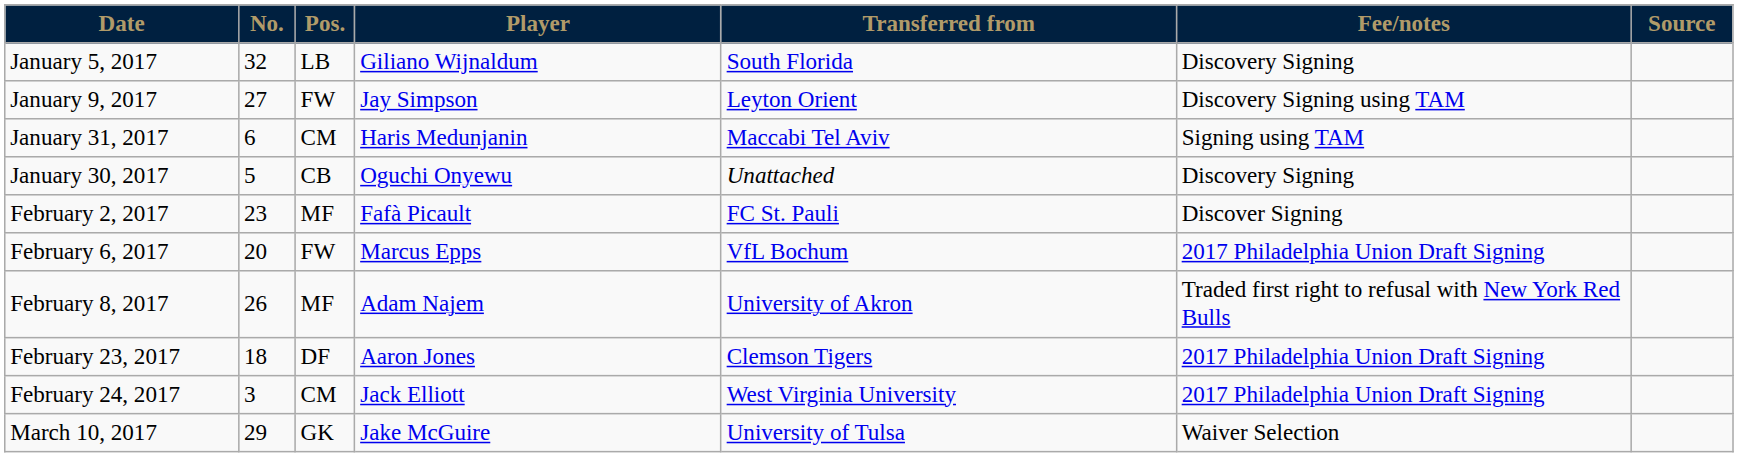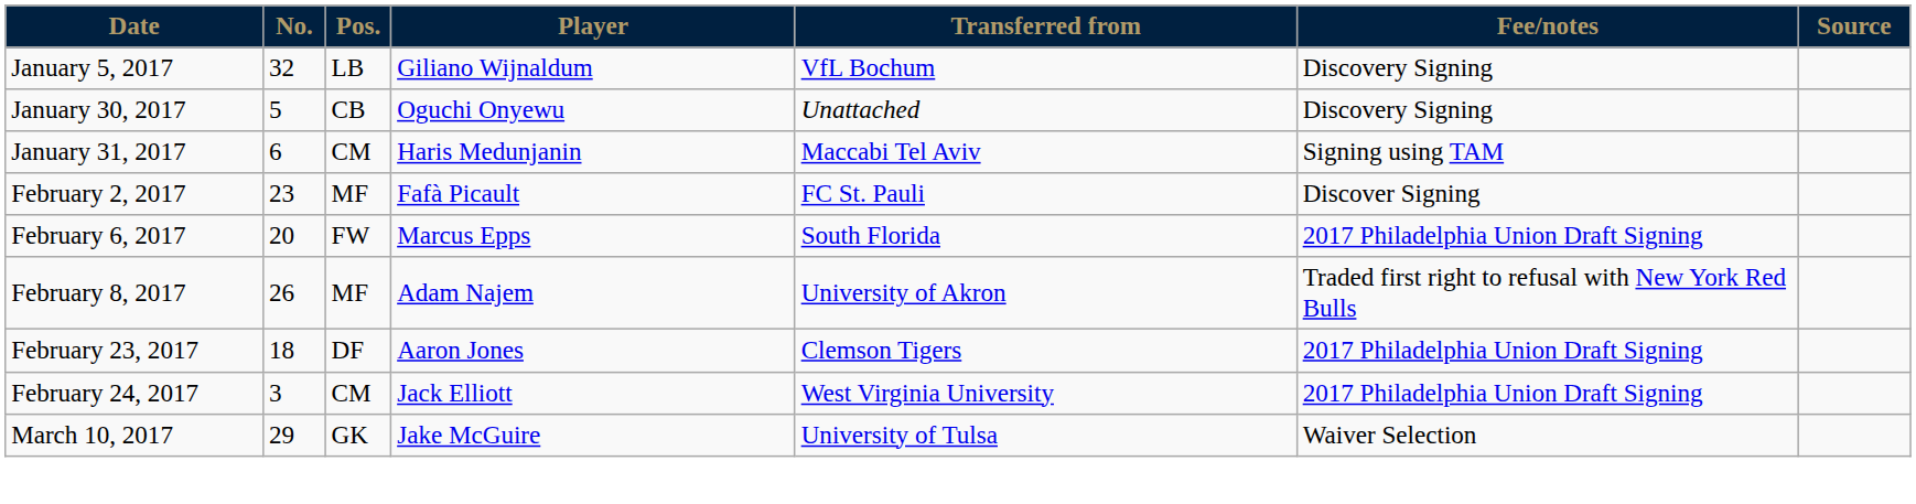January 5, 2017 | Transferred from: South Florida -> VfL Bochum
- row: January 9, 2017 | 27 | FW | Jay Simpson | Leyton Orient | Discovery Signing using TAM
rows swapped: January 30, 2017 <-> January 31, 2017
February 6, 2017 | Transferred from: VfL Bochum -> South Florida
